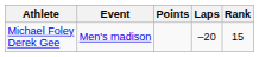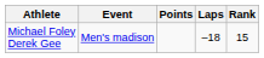Michael Foley Derek Gee | Laps: –20 -> –18
